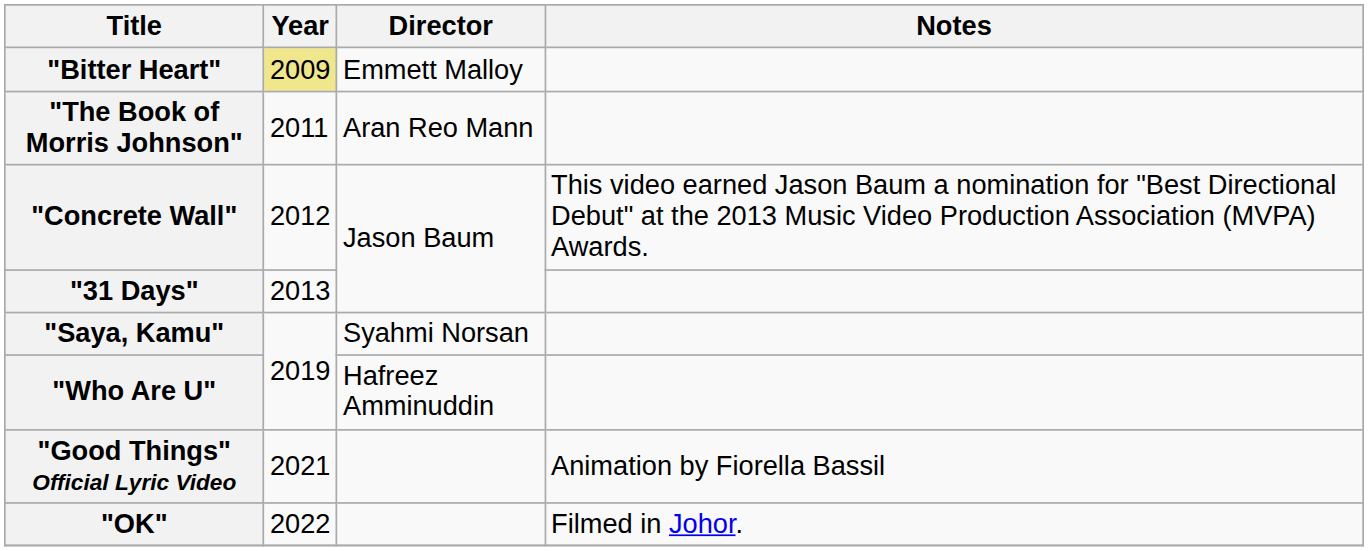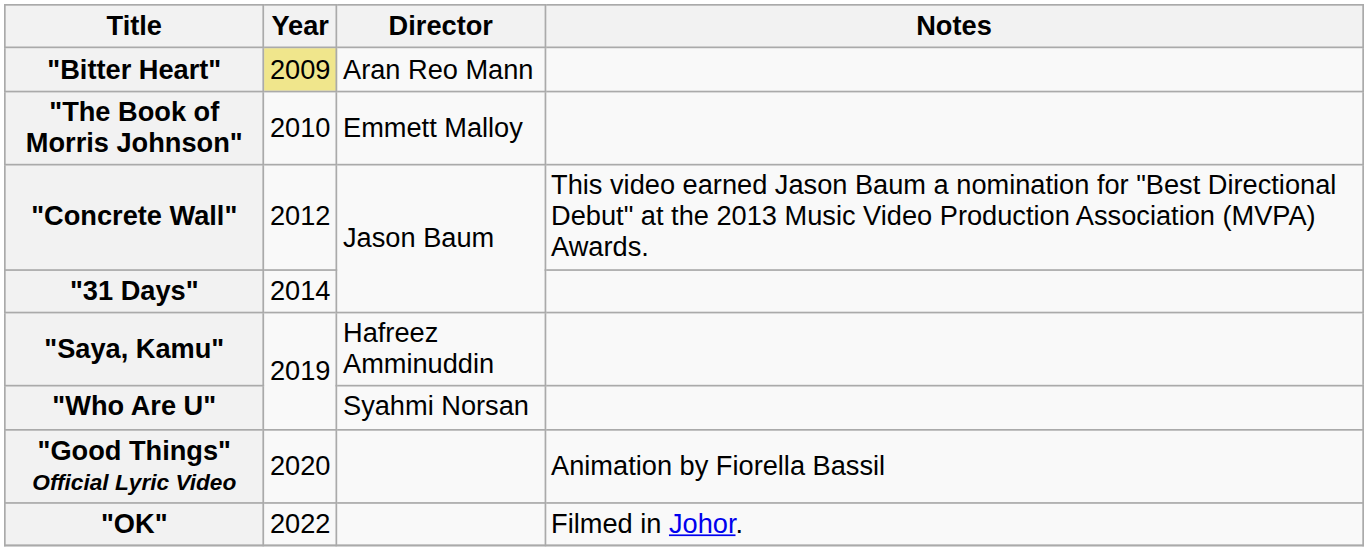"Bitter Heart" | Director: Emmett Malloy -> Aran Reo Mann
"The Book of Morris Johnson" | Year: 2011 -> 2010
"The Book of Morris Johnson" | Director: Aran Reo Mann -> Emmett Malloy
"31 Days" | Year: 2013 -> 2014
"Saya, Kamu" | Director: Syahmi Norsan -> Hafreez Amminuddin
"Who Are U" | Director: Hafreez Amminuddin -> Syahmi Norsan
"Good Things" Official Lyric Video | Year: 2021 -> 2020
